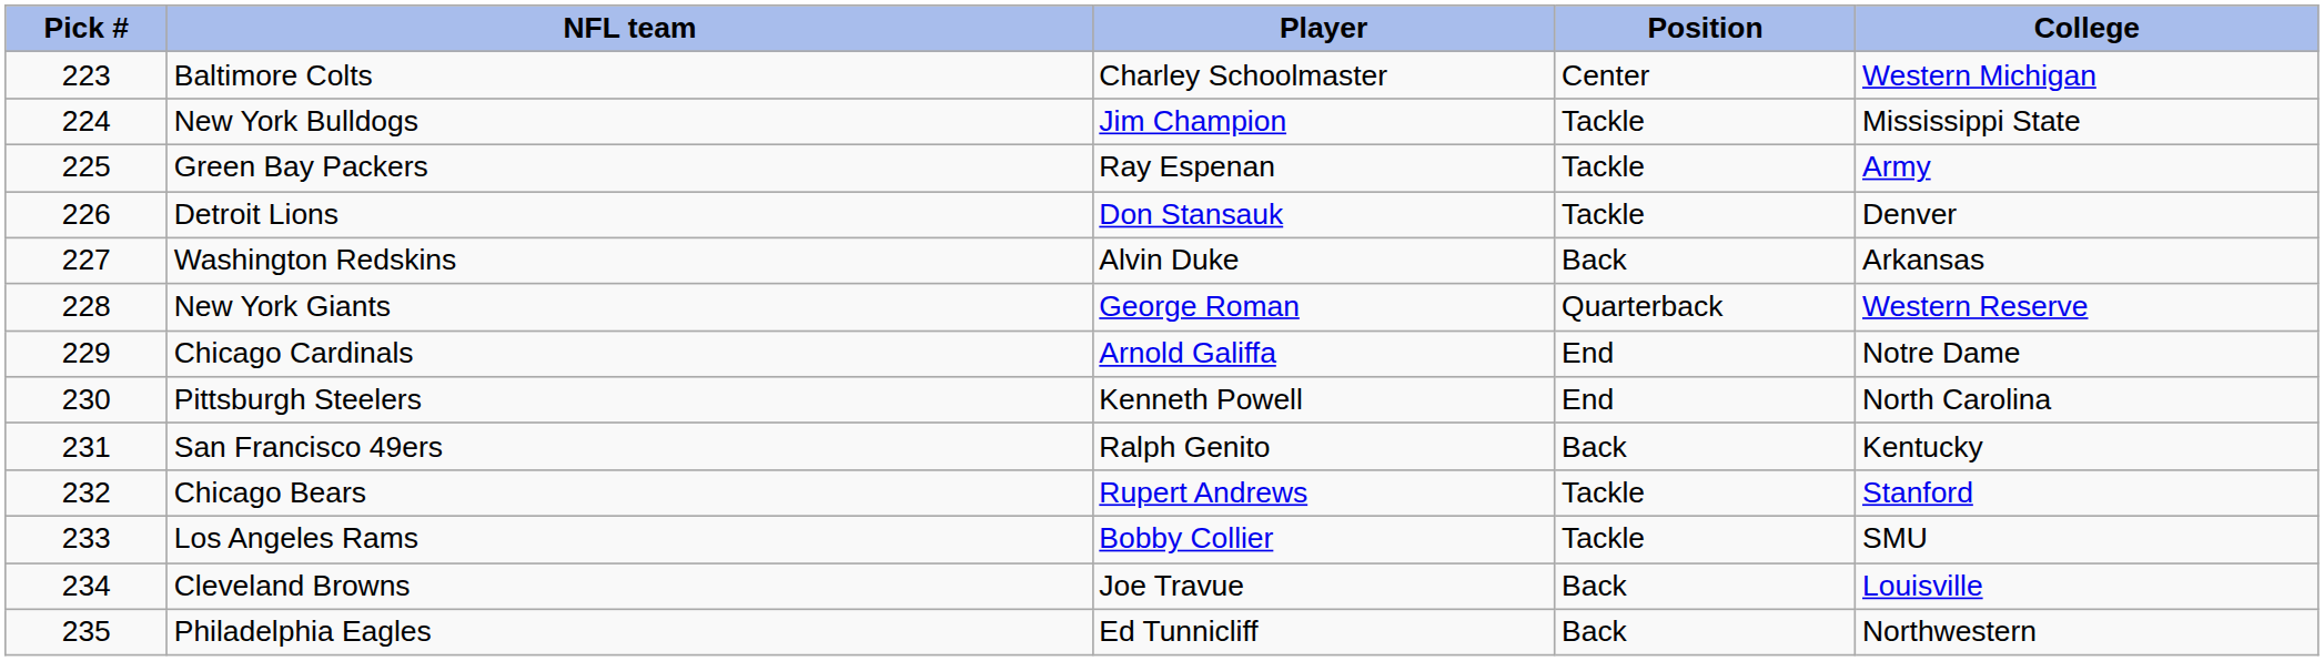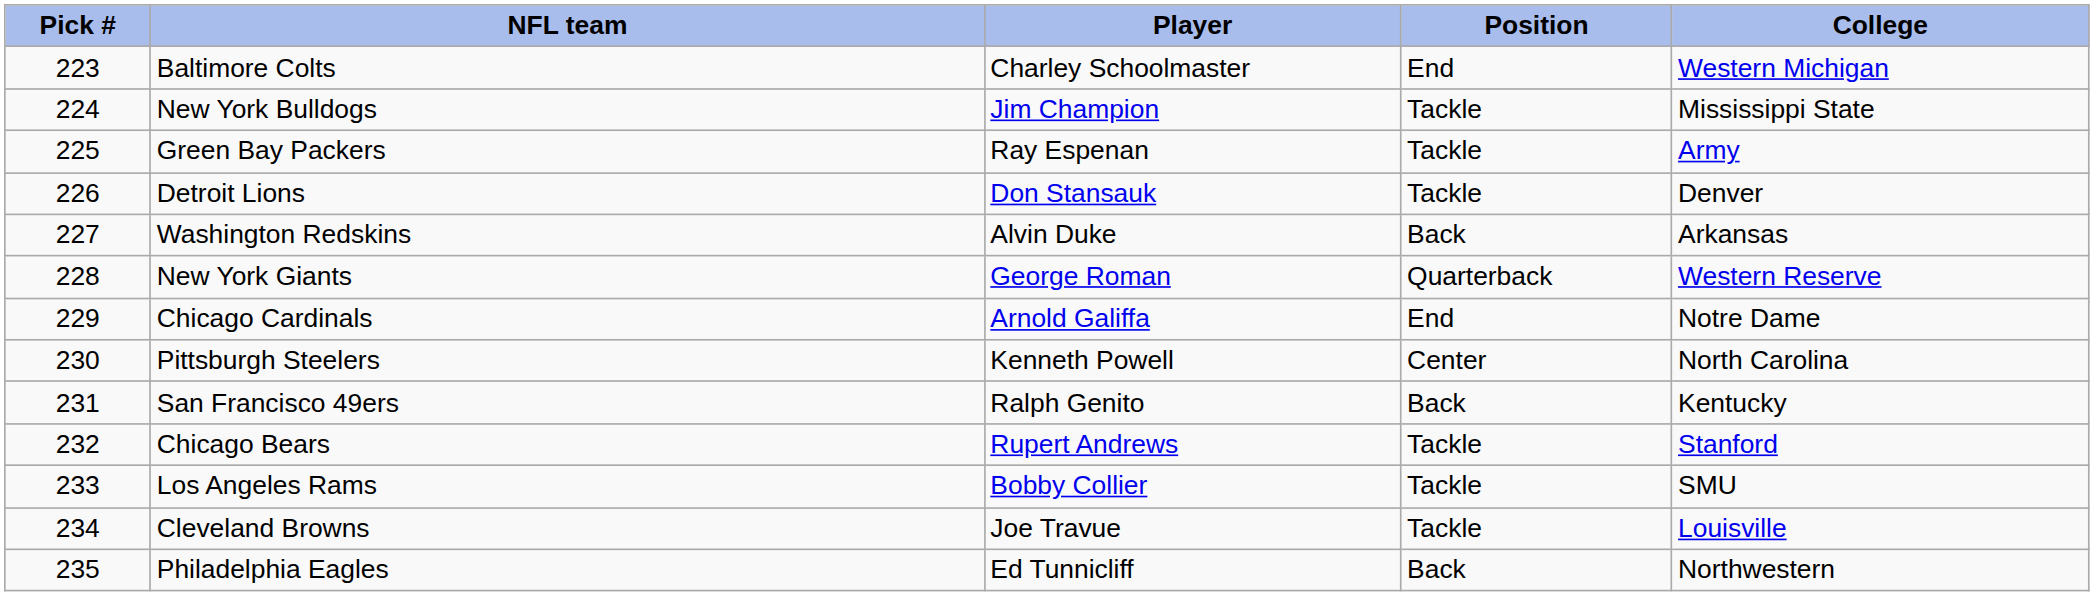Baltimore Colts | Position: Center -> End
Pittsburgh Steelers | Position: End -> Center
Cleveland Browns | Position: Back -> Tackle
